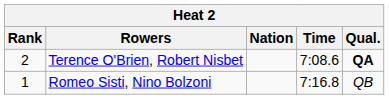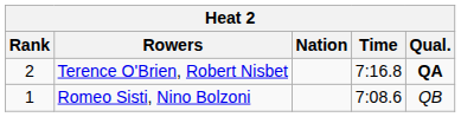Terence O'Brien, Robert Nisbet | Time: 7:08.6 -> 7:16.8
Romeo Sisti, Nino Bolzoni | Time: 7:16.8 -> 7:08.6
